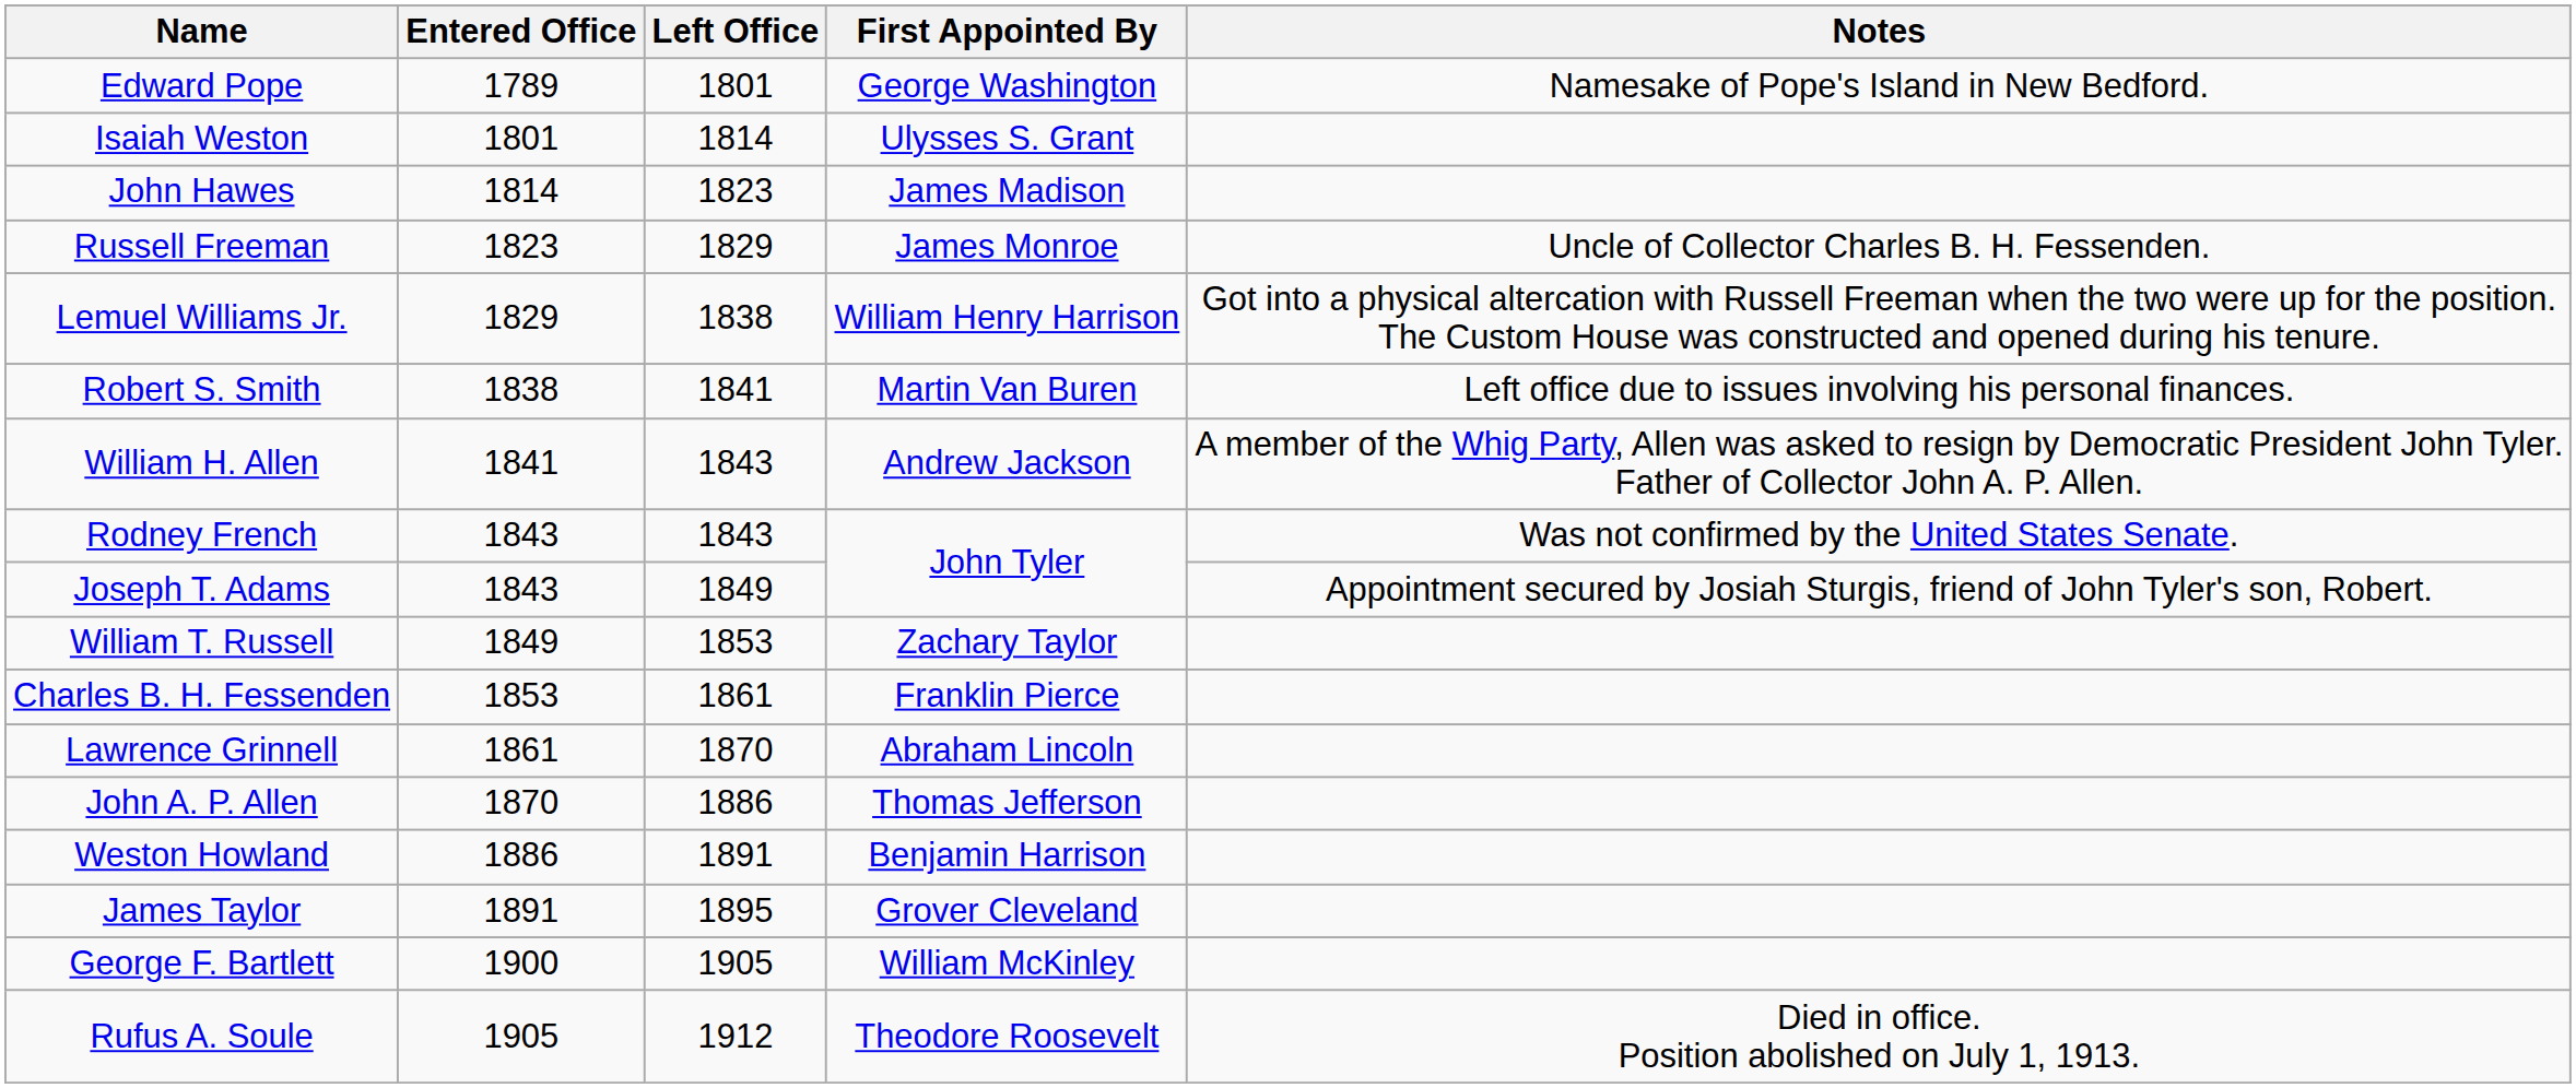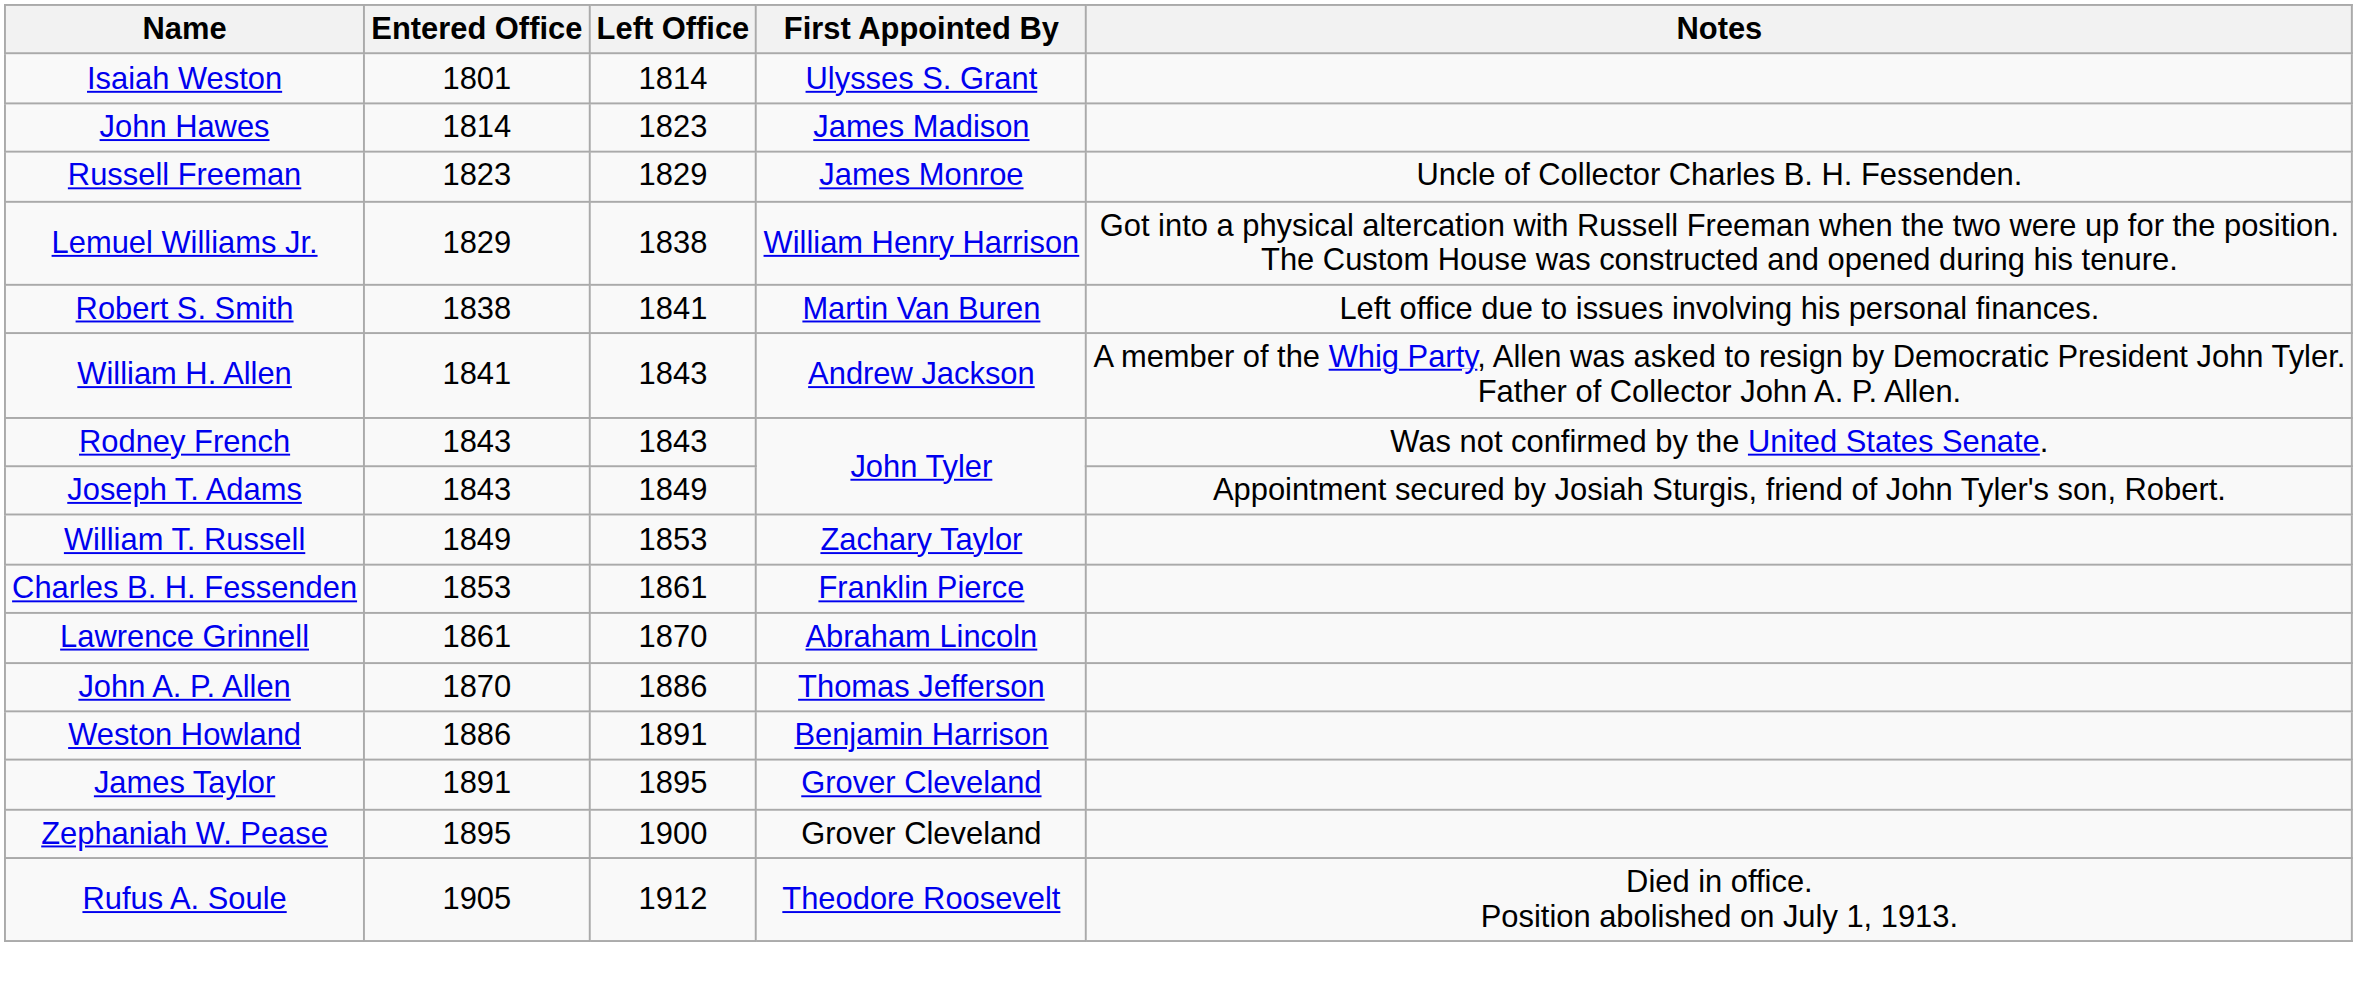- row: Edward Pope | 1789 | 1801 | George Washington | Namesake of Pope's Island in New Bedford.
+ row: Zephaniah W. Pease | 1895 | 1900 | Grover Cleveland
- row: George F. Bartlett | 1900 | 1905 | William McKinley
